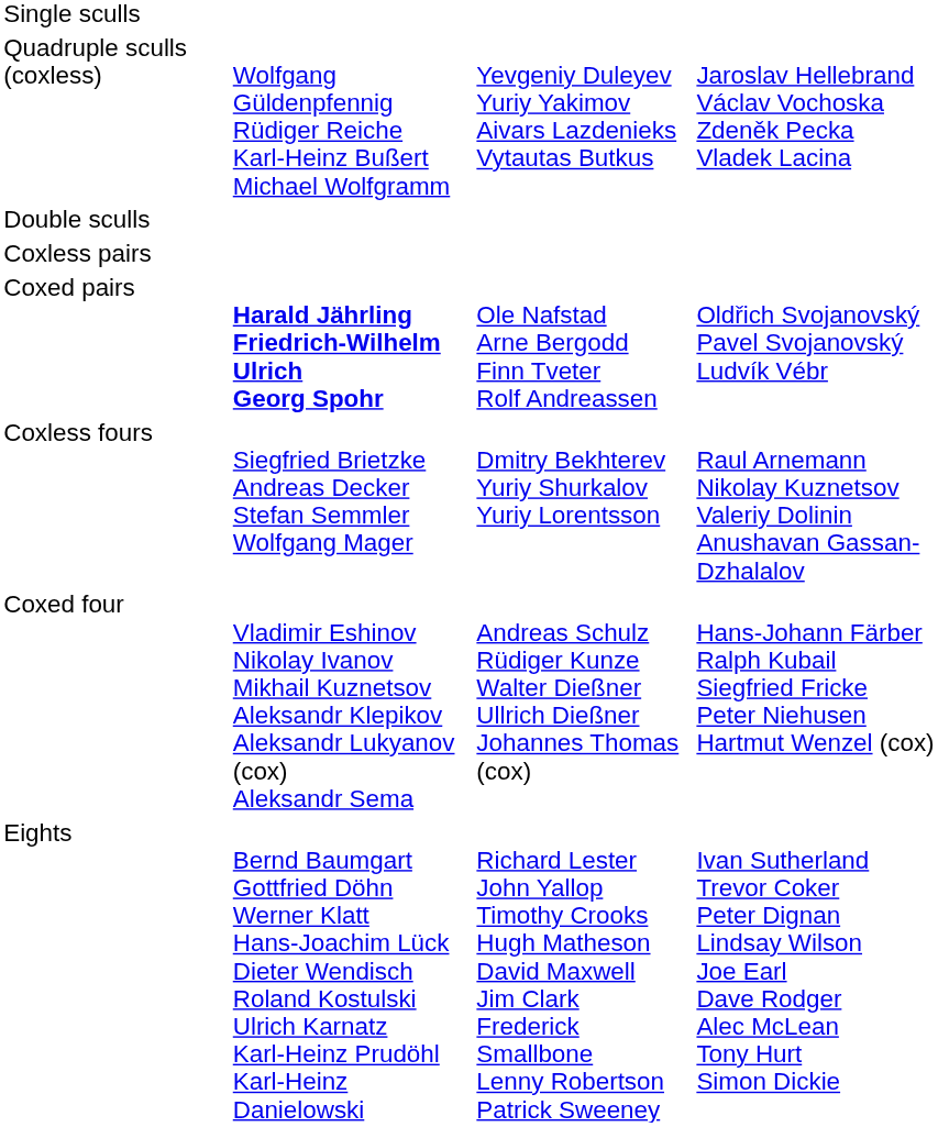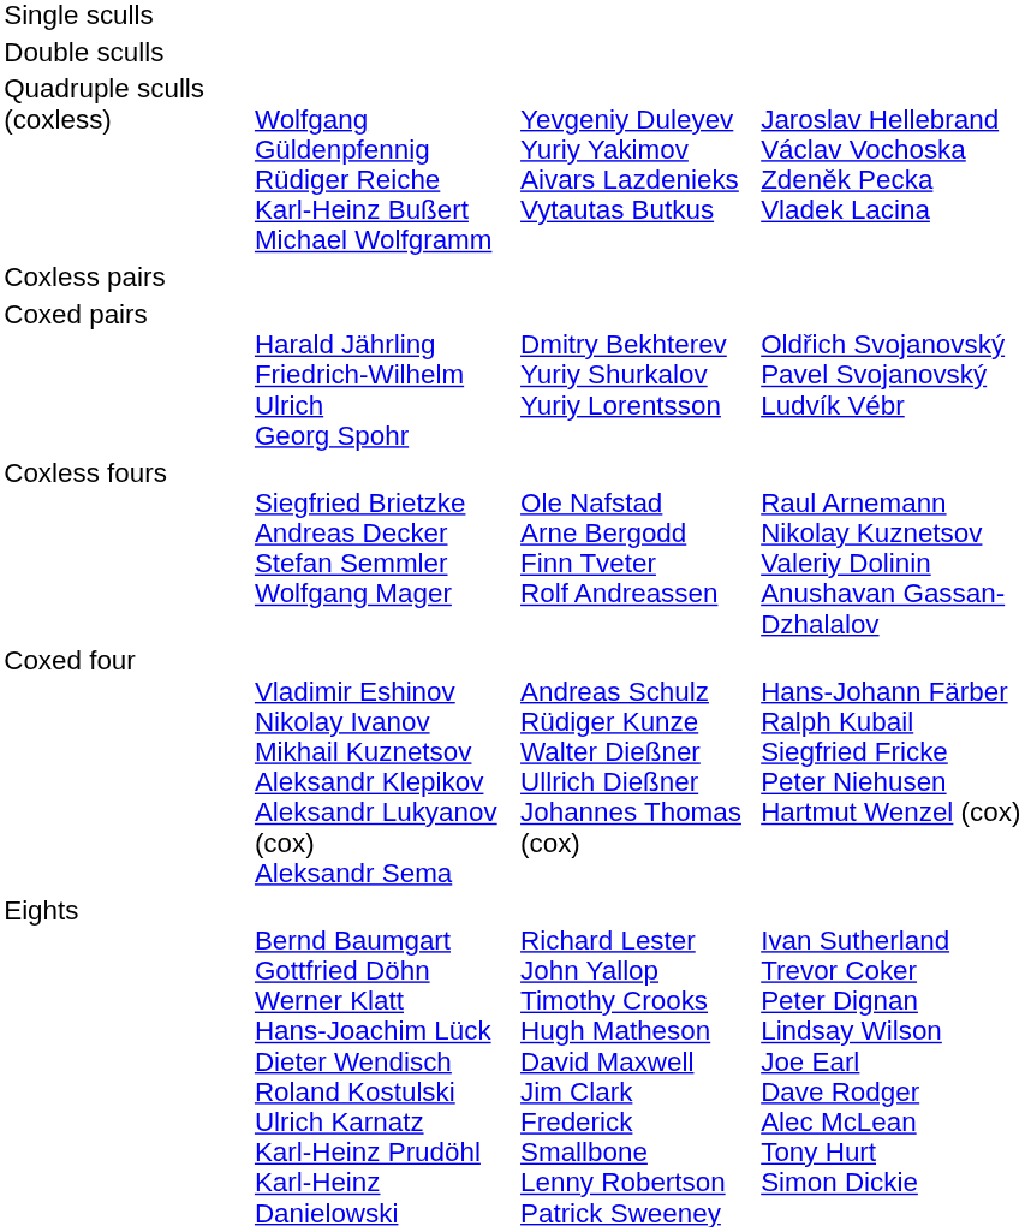rows swapped: Double sculls <-> Quadruple sculls (coxless)
Coxed pairs | column 2: bold -> normal
Coxed pairs | column 3: Ole Nafstad Arne Bergodd Finn Tveter Rolf Andreassen -> Dmitry Bekhterev Yuriy Shurkalov Yuriy Lorentsson
Coxless fours | column 3: Dmitry Bekhterev Yuriy Shurkalov Yuriy Lorentsson -> Ole Nafstad Arne Bergodd Finn Tveter Rolf Andreassen
